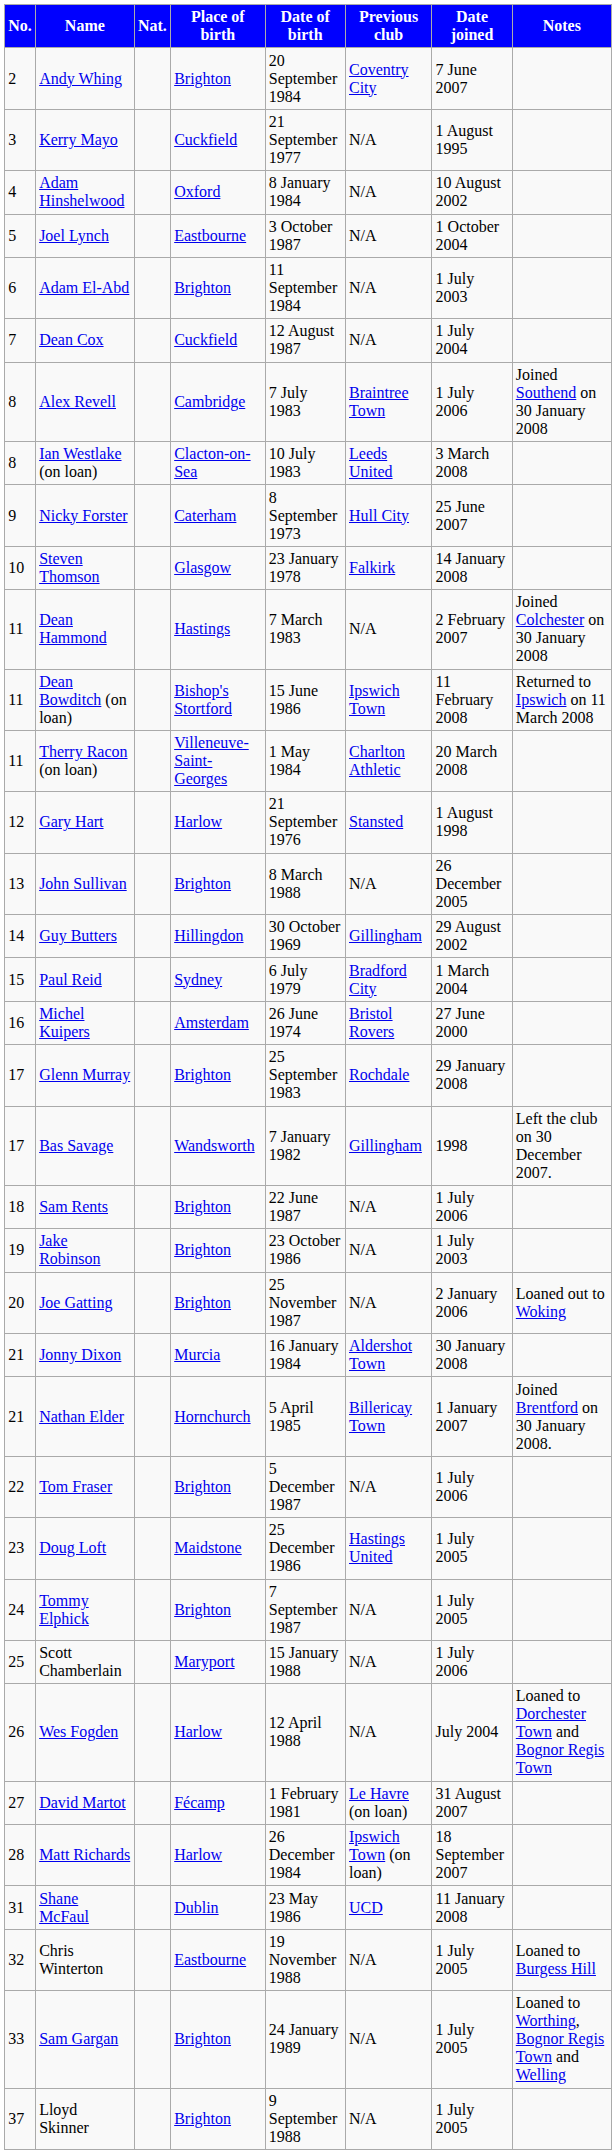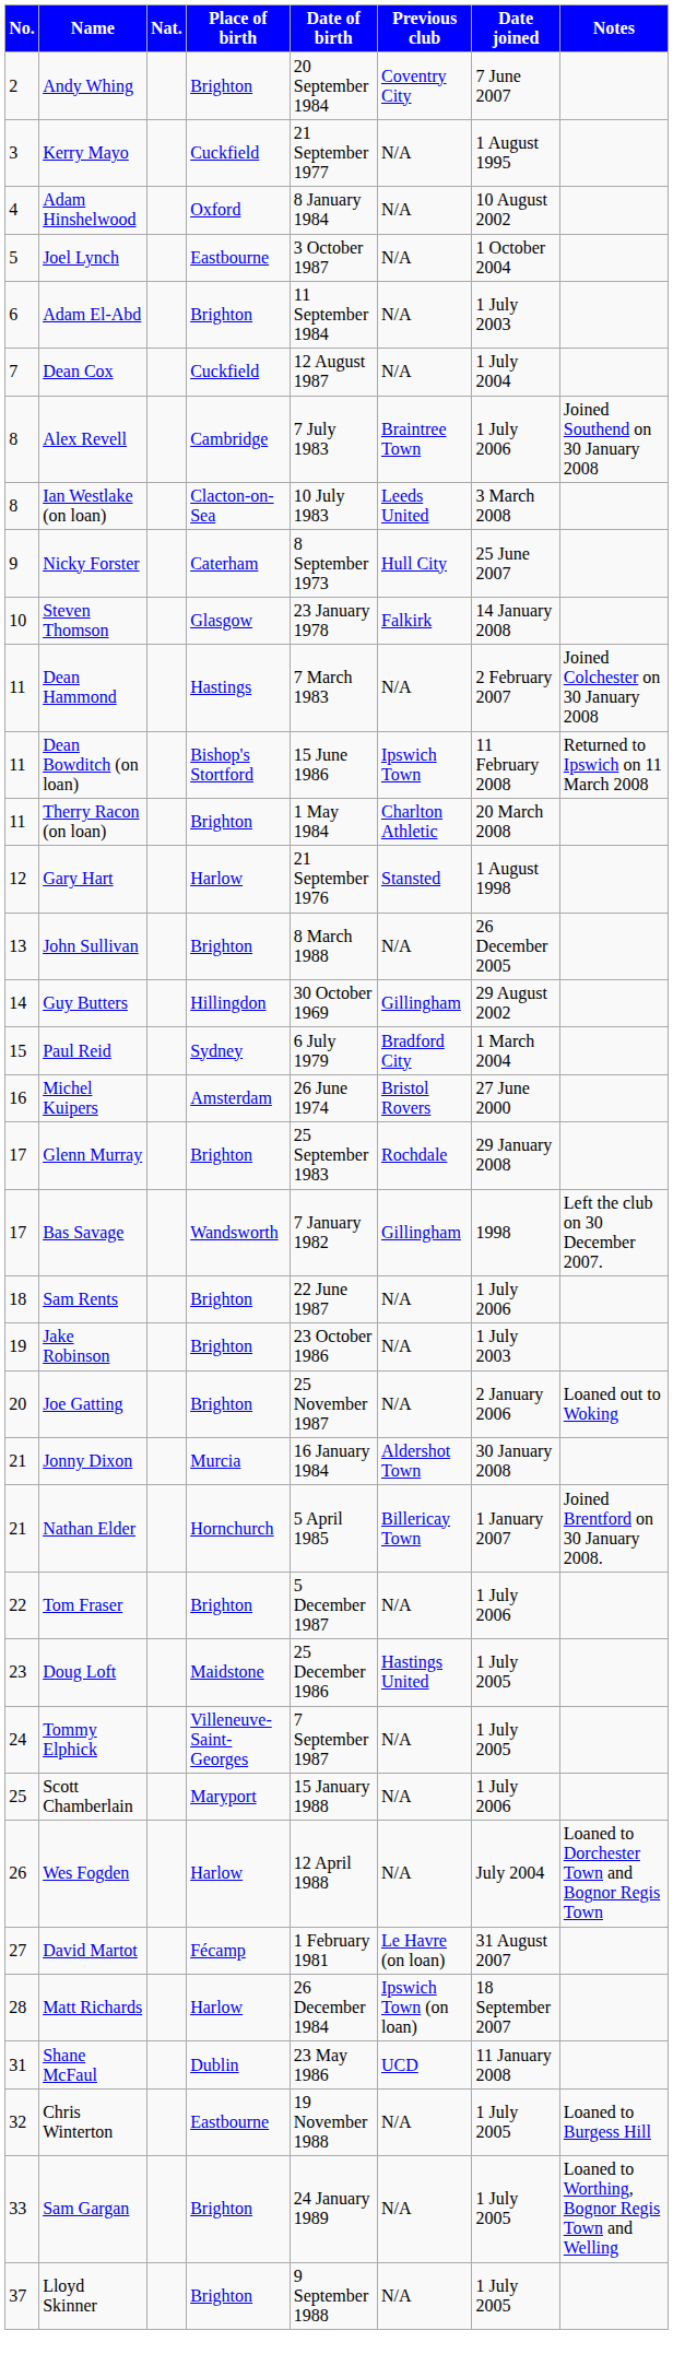Therry Racon (on loan) | Place of birth: Villeneuve-Saint-Georges -> Brighton
Tommy Elphick | Place of birth: Brighton -> Villeneuve-Saint-Georges
